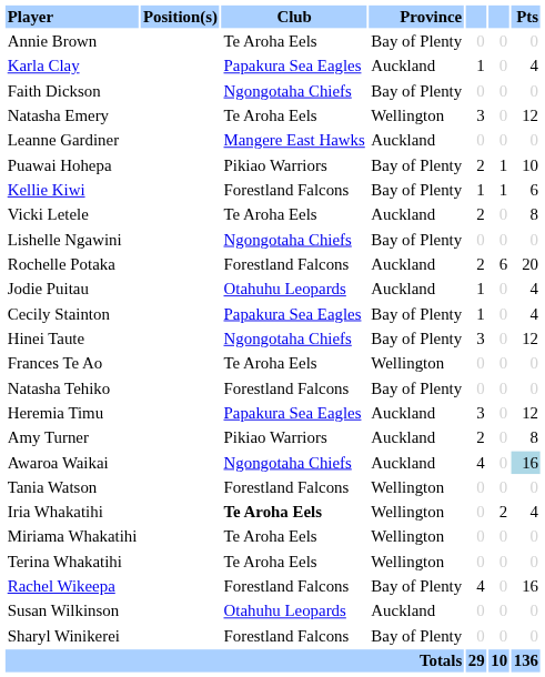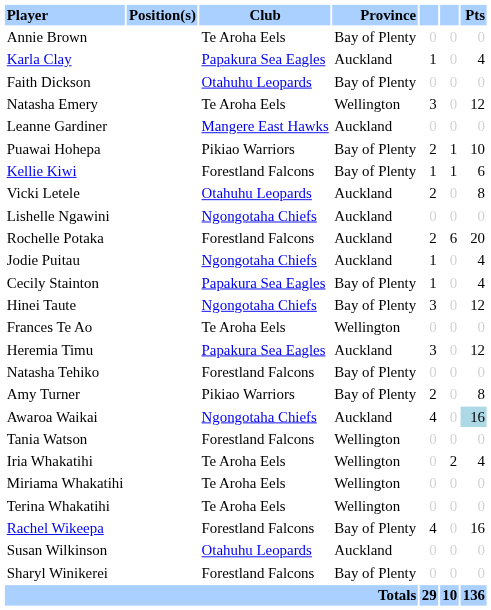Faith Dickson | Club: Ngongotaha Chiefs -> Otahuhu Leopards
Vicki Letele | Club: Te Aroha Eels -> Otahuhu Leopards
Lishelle Ngawini | Province: Bay of Plenty -> Auckland
Jodie Puitau | Club: Otahuhu Leopards -> Ngongotaha Chiefs
rows swapped: Natasha Tehiko <-> Heremia Timu
Amy Turner | Province: Auckland -> Bay of Plenty
Iria Whakatihi | Club: bold -> normal
